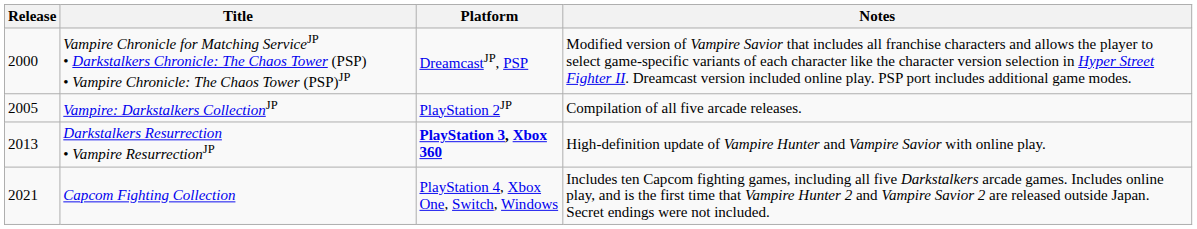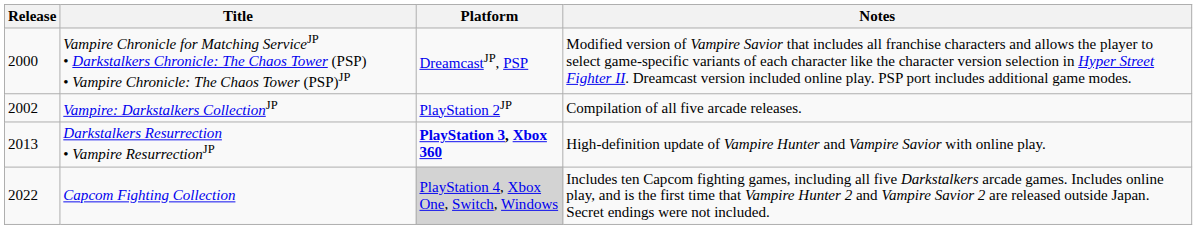Vampire: Darkstalkers CollectionJP | Release: 2005 -> 2002
Capcom Fighting Collection | Release: 2021 -> 2022
Capcom Fighting Collection | Platform: no background -> lightgrey background
